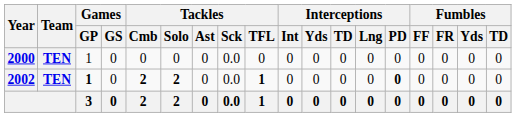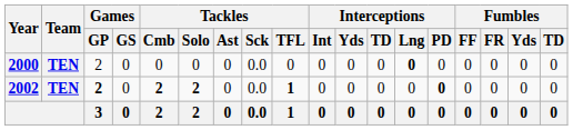2000 | Games / GP: 1 -> 2
2000 | Interceptions / Lng: normal -> bold
2002 | Games / GP: 1 -> 2
